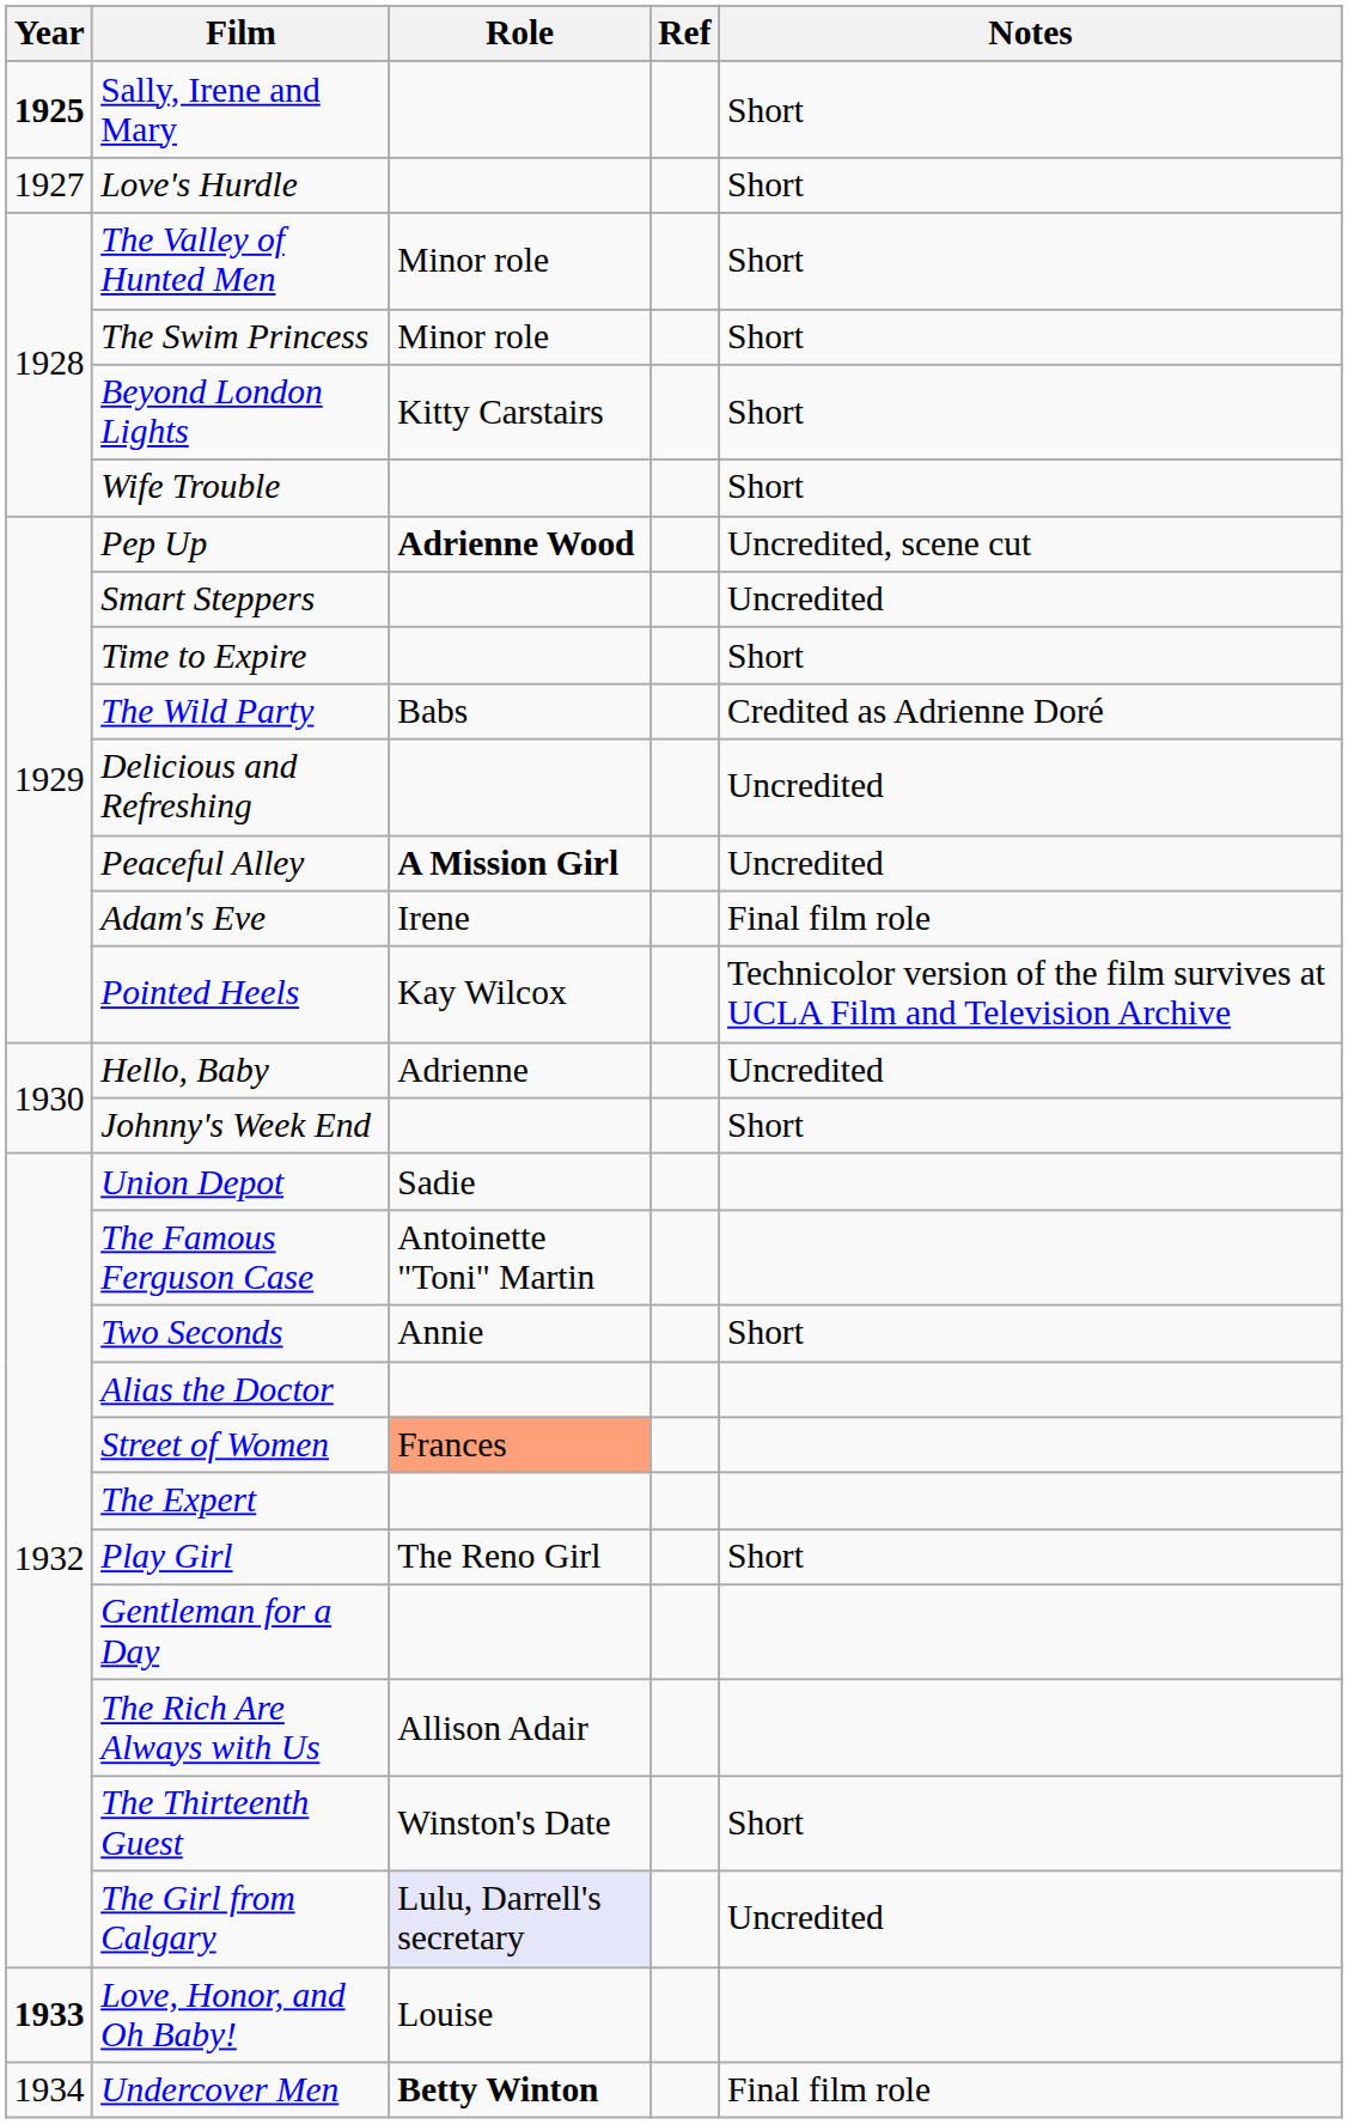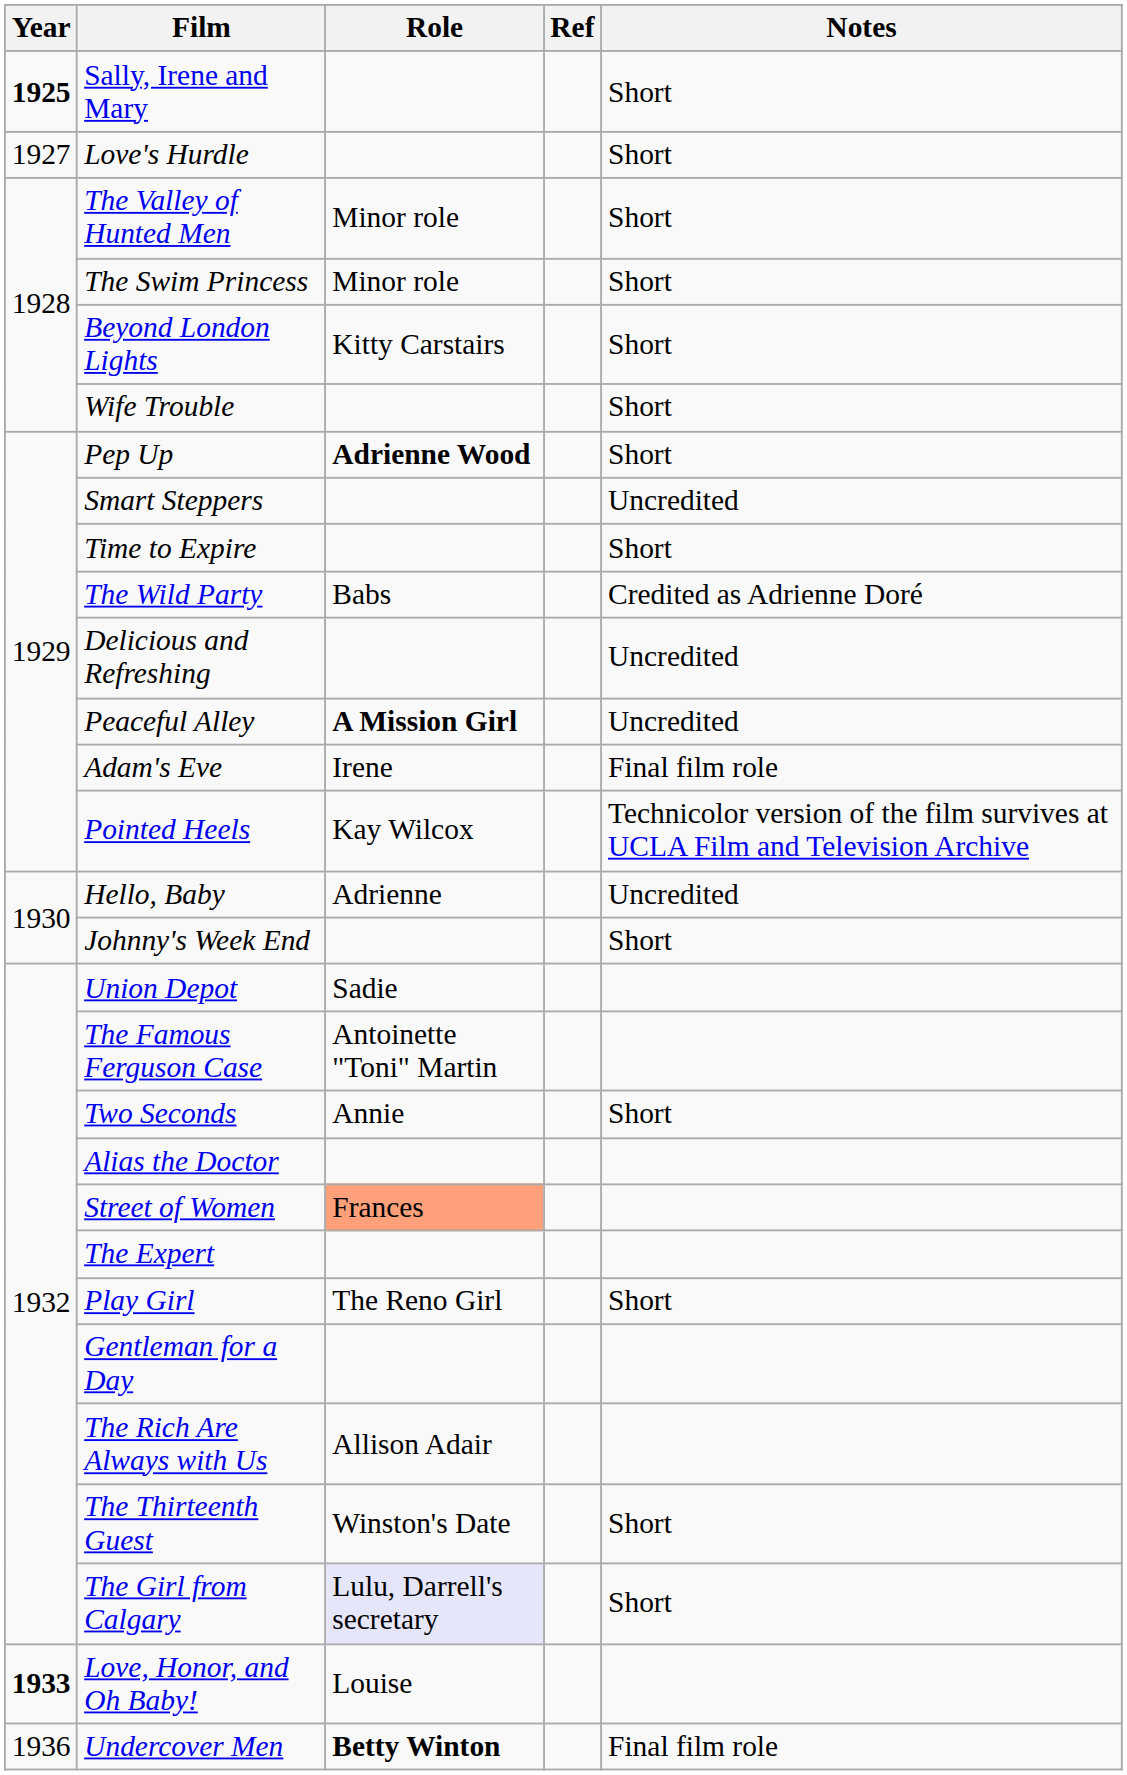Pep Up | Notes: Uncredited, scene cut -> Short
The Girl from Calgary | Notes: Uncredited -> Short
Undercover Men | Year: 1934 -> 1936
